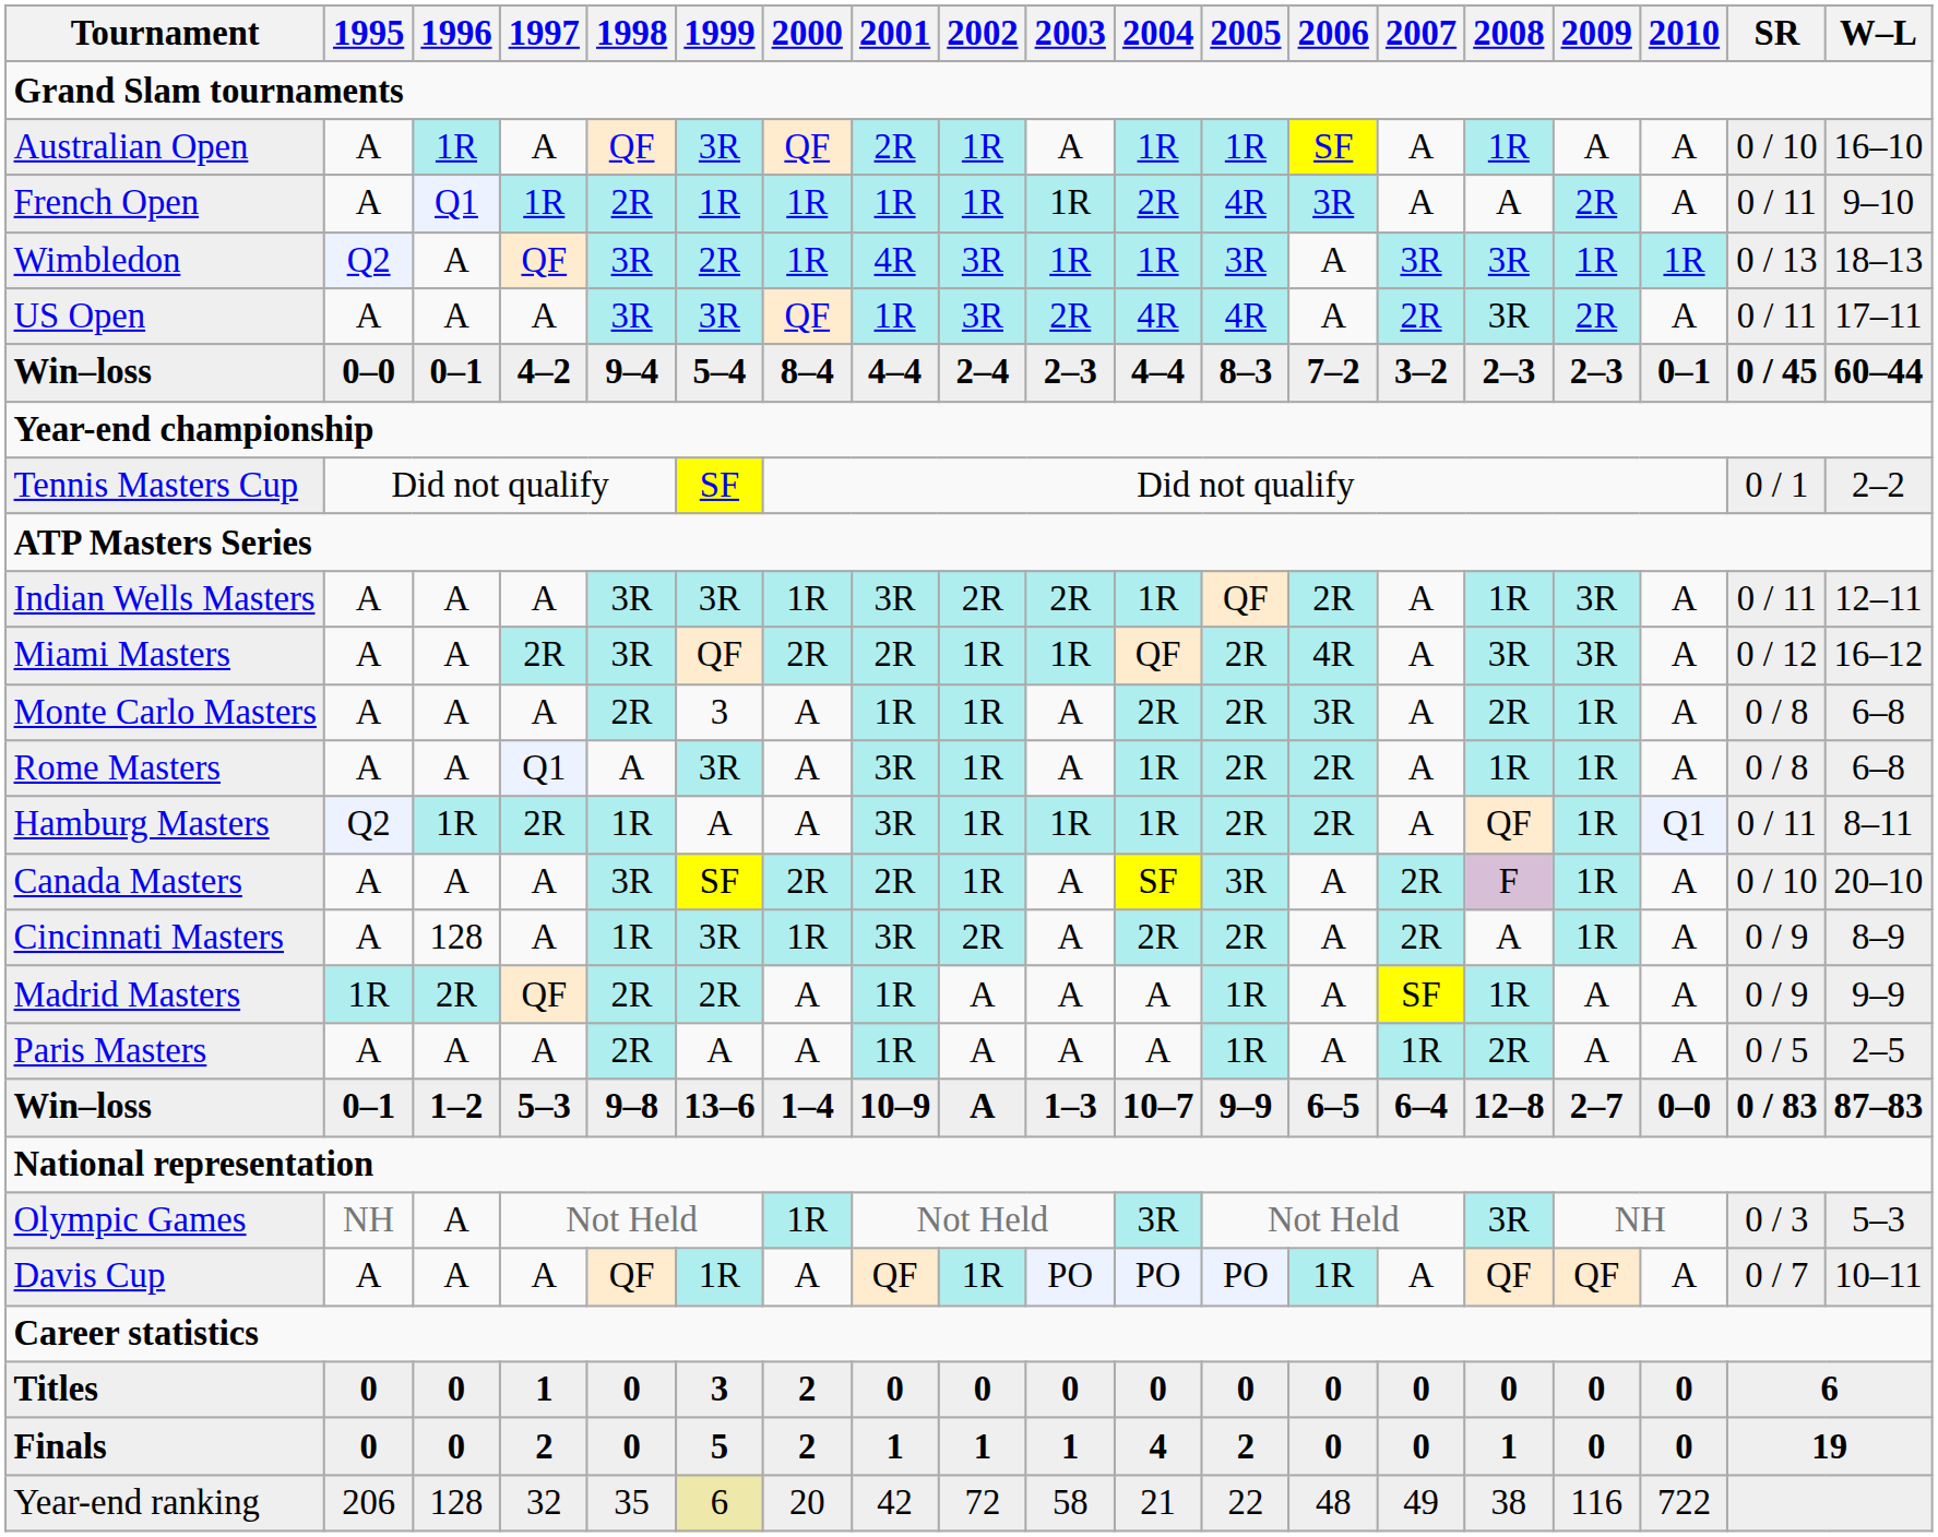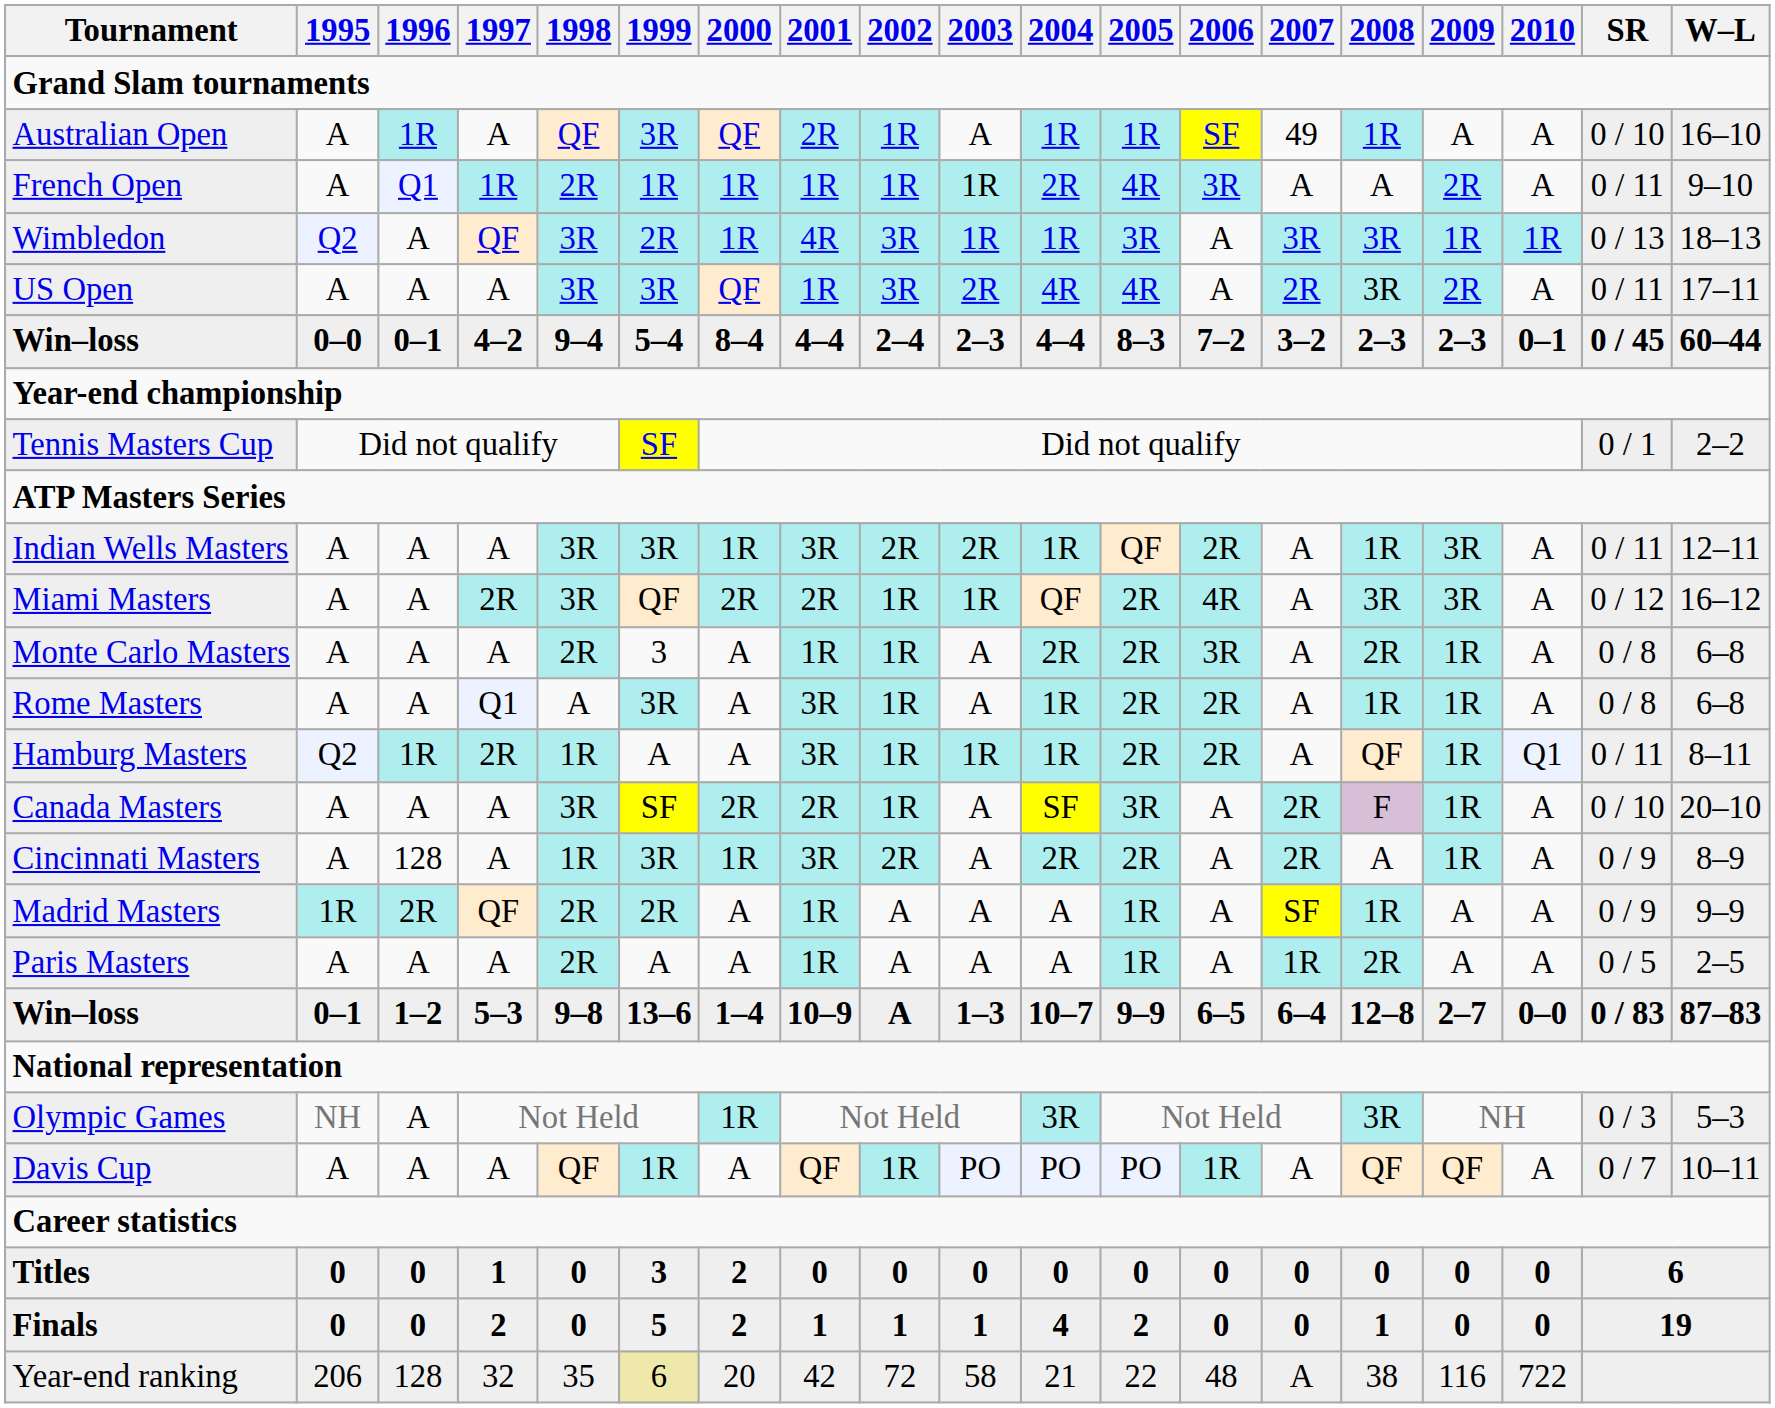Australian Open | 2007: A -> 49
Year-end ranking | 2007: 49 -> A
